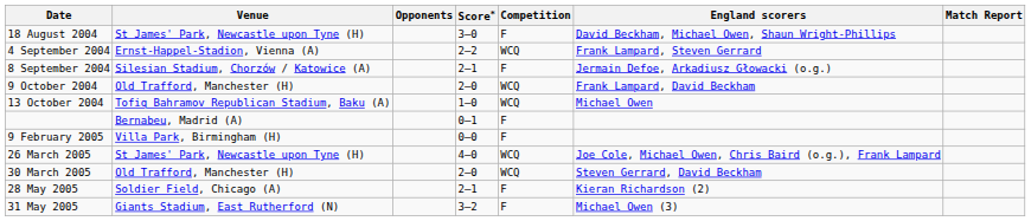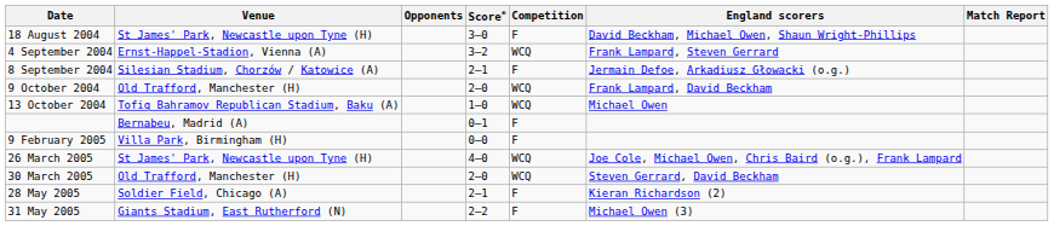4 September 2004 | Score*: 2–2 -> 3–2
31 May 2005 | Score*: 3–2 -> 2–2
